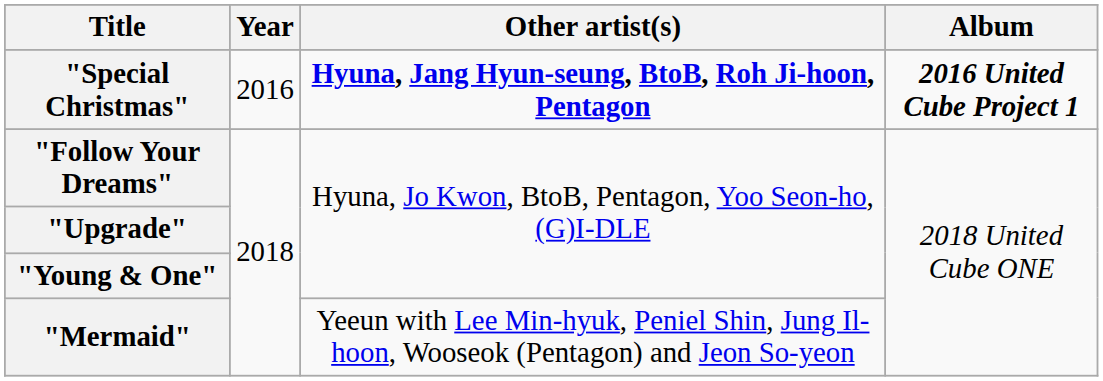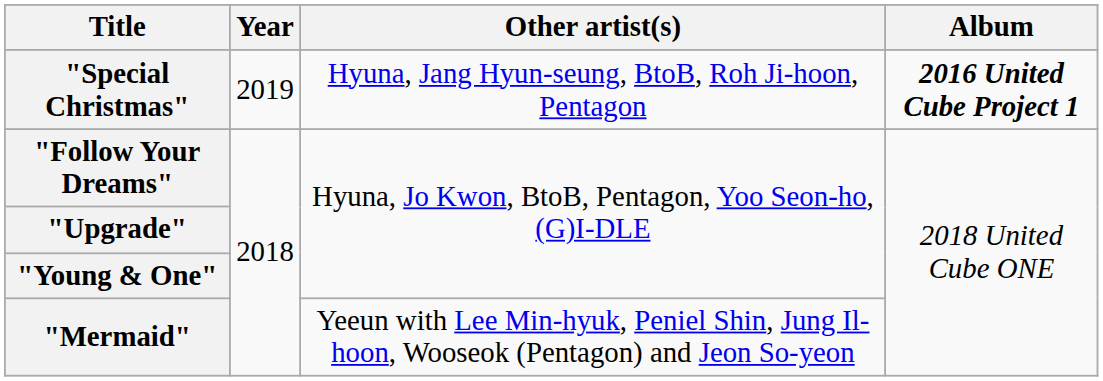"Special Christmas" | Year: 2016 -> 2019
"Special Christmas" | Other artist(s): bold -> normal
